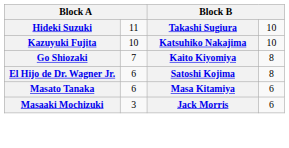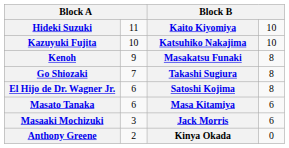Hideki Suzuki | column 3: Takashi Sugiura -> Kaito Kiyomiya
+ row: Kenoh | 9 | Masakatsu Funaki | 8
Go Shiozaki | column 3: Kaito Kiyomiya -> Takashi Sugiura
+ row: Anthony Greene | 2 | Kinya Okada | 0
